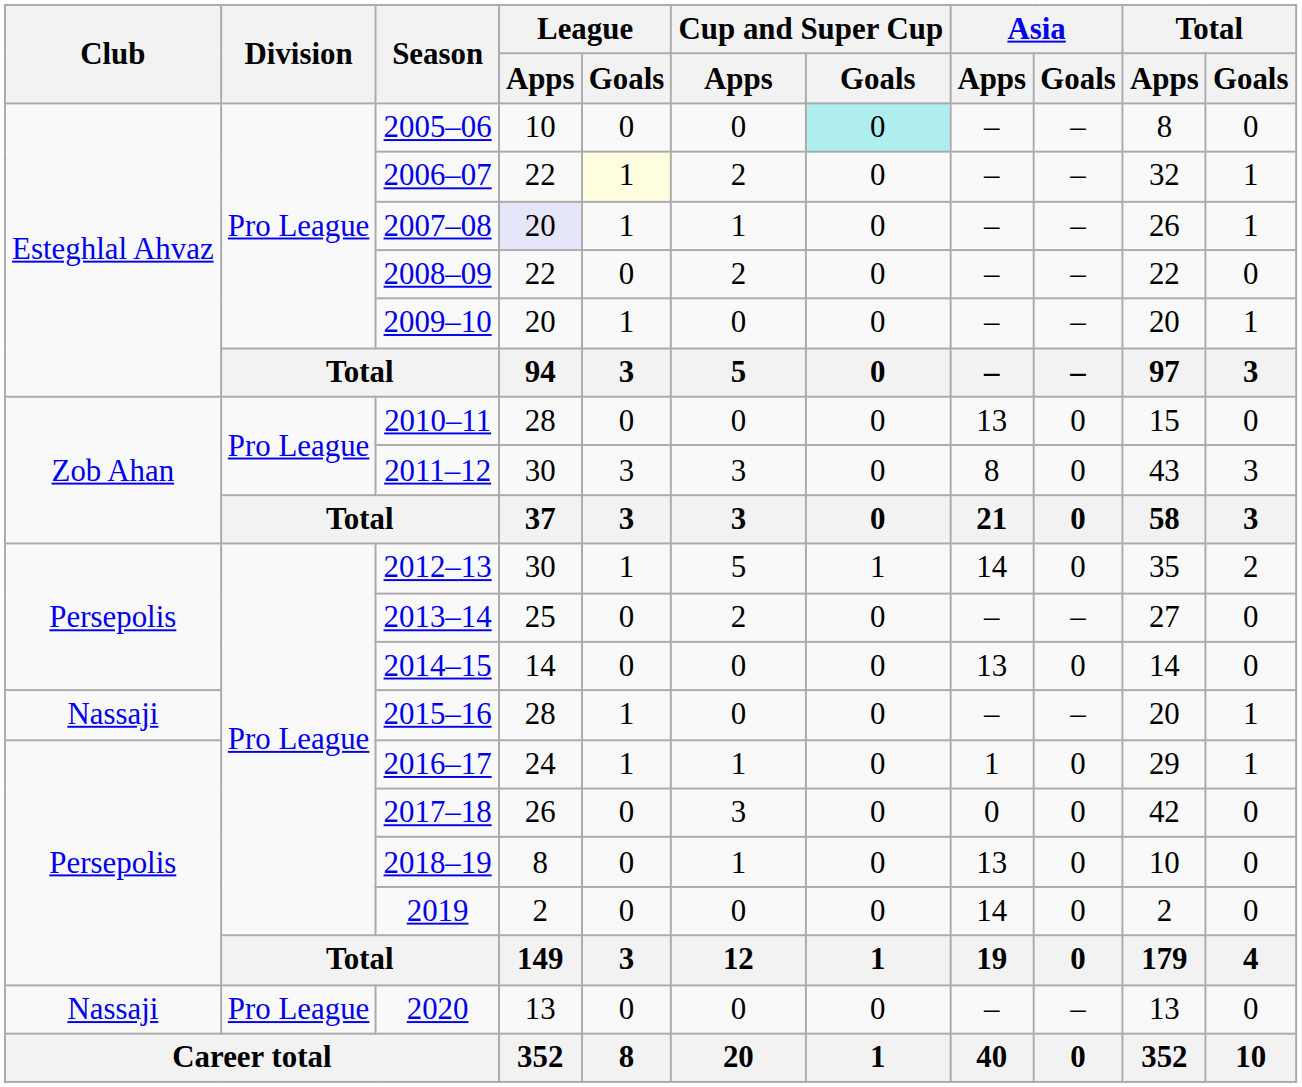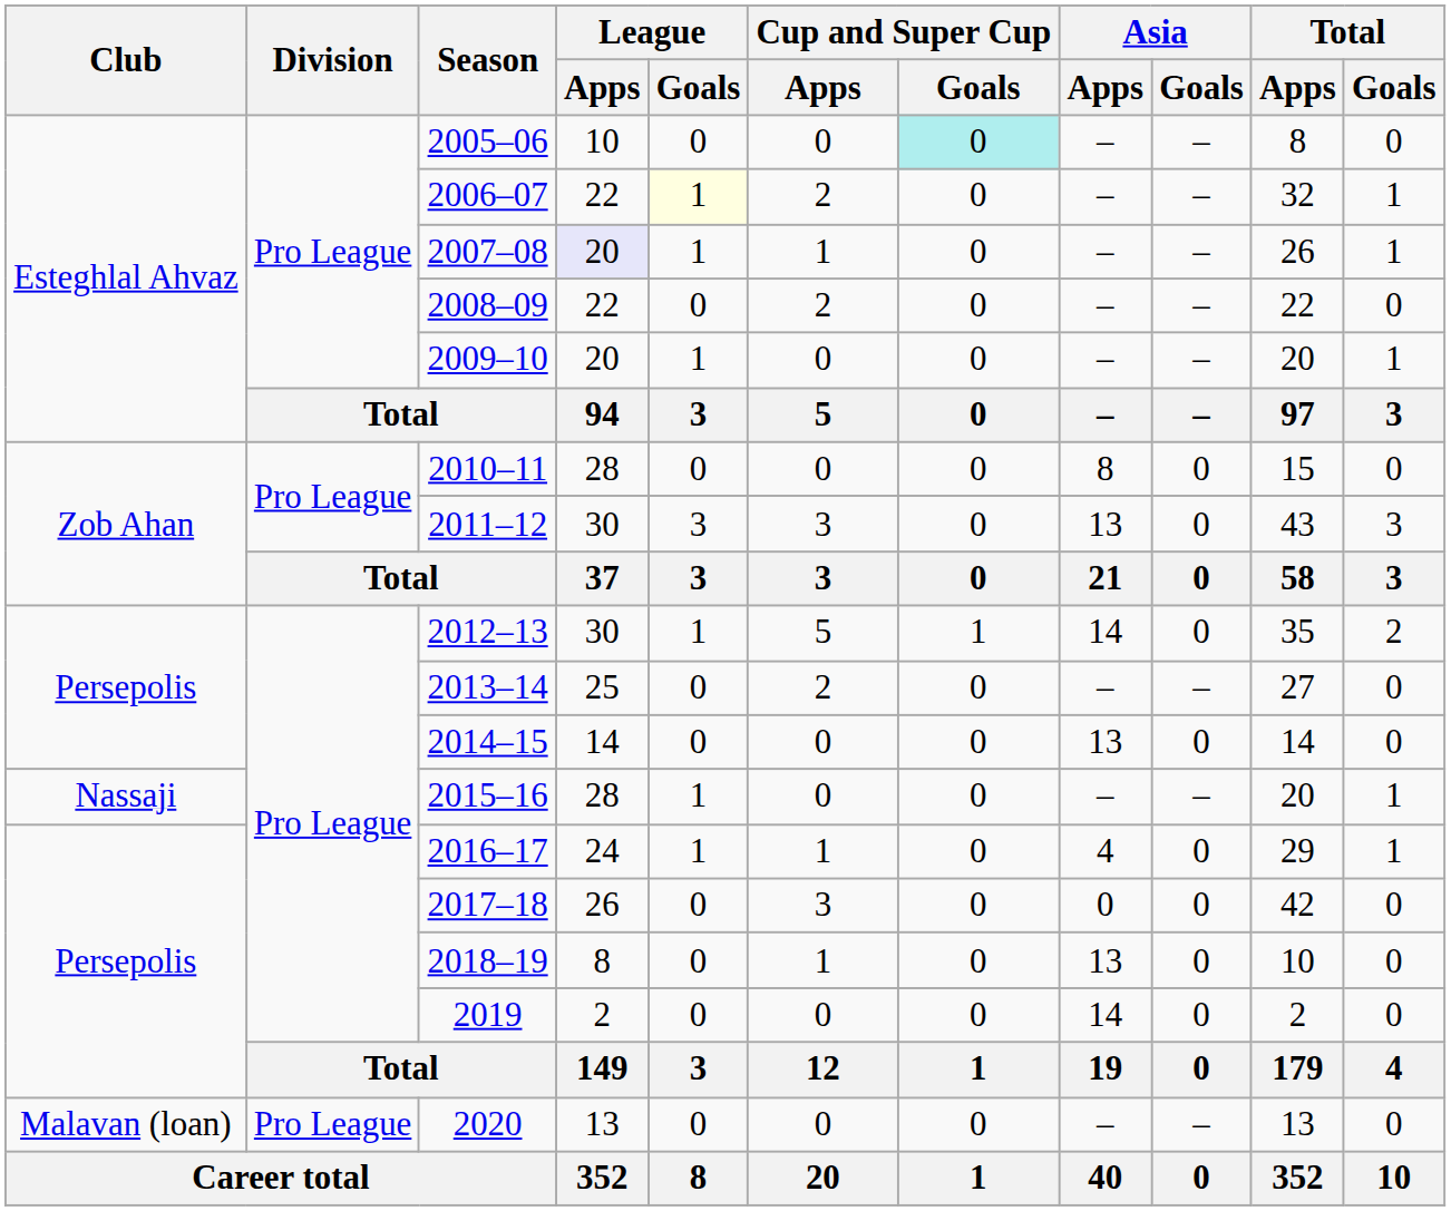2010–11 | Asia / Apps: 13 -> 8
2011–12 | Asia / Apps: 8 -> 13
2016–17 | Asia / Apps: 1 -> 4
2020 | Club: Nassaji -> Malavan (loan)
